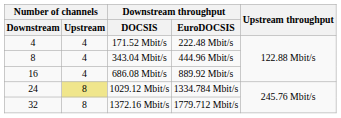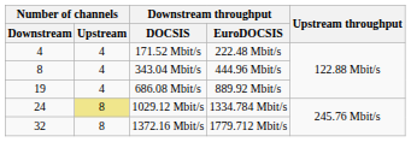686.08 Mbit/s | Number of channels / Downstream: 16 -> 19
